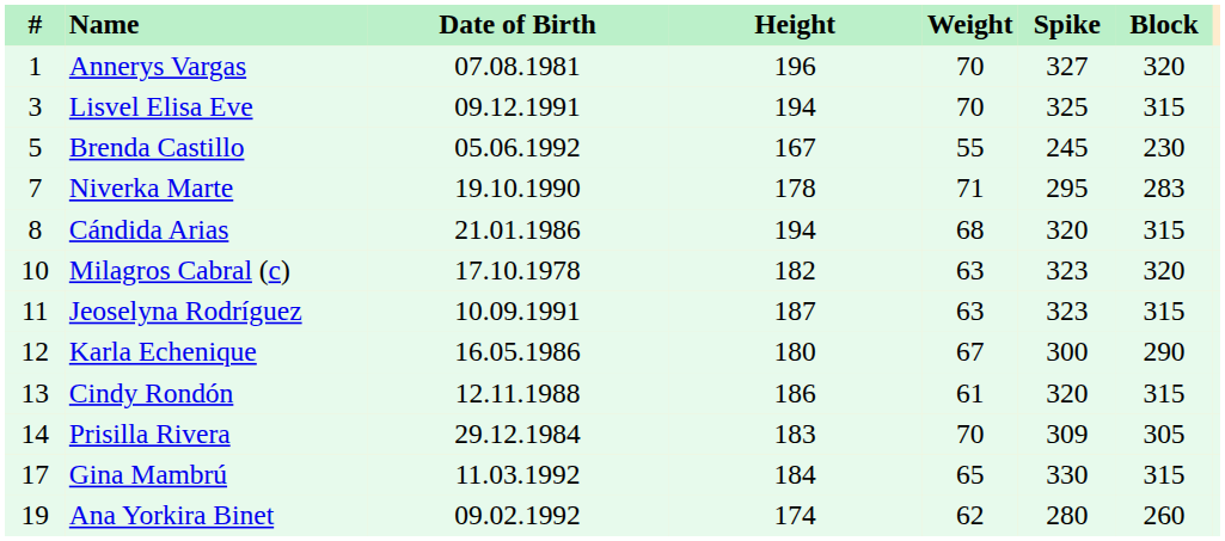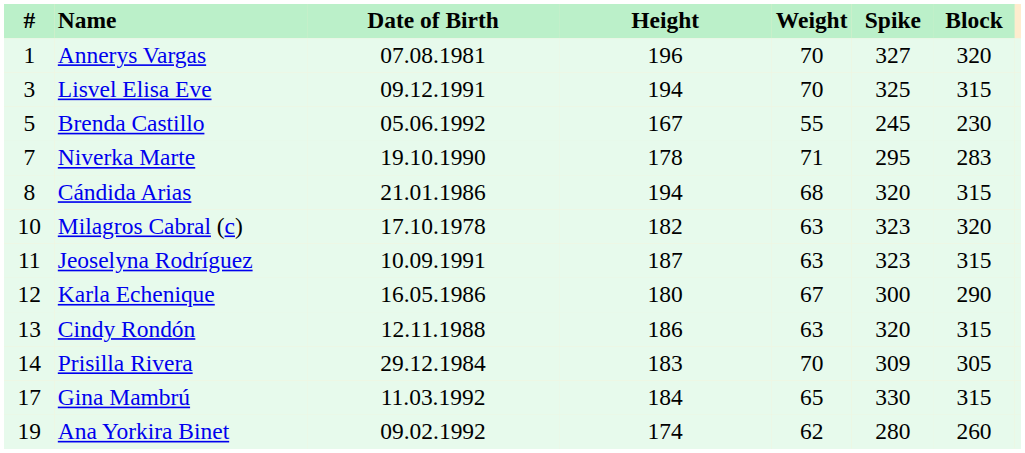Cindy Rondón | Weight: 61 -> 63
